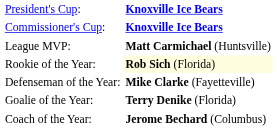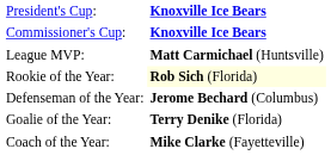Defenseman of the Year: | column 2: Mike Clarke (Fayetteville) -> Jerome Bechard (Columbus)
Coach of the Year: | column 2: Jerome Bechard (Columbus) -> Mike Clarke (Fayetteville)
